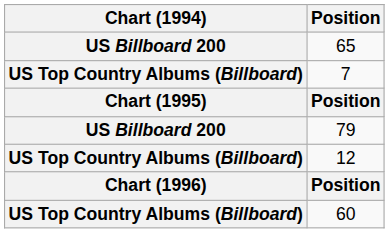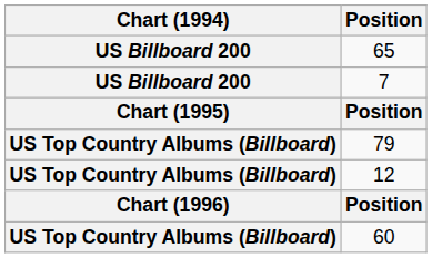7 | Chart (1994): US Top Country Albums (Billboard) -> US Billboard 200
79 | Chart (1994): US Billboard 200 -> US Top Country Albums (Billboard)
